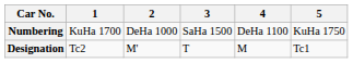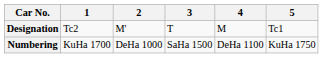rows swapped: Designation <-> Numbering
